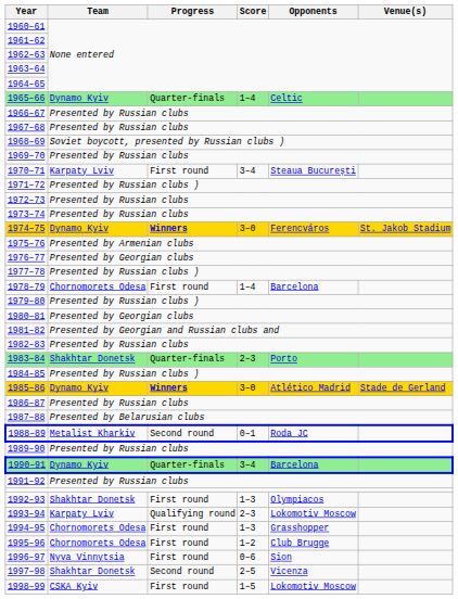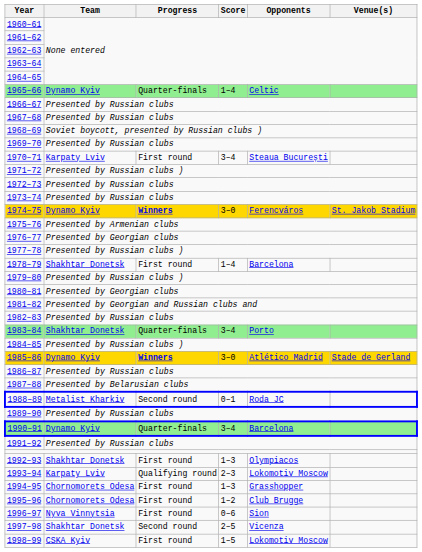1978–79 | Team: Chornomorets Odesa -> Shakhtar Donetsk
1983–84 | Score: 2–3 -> 3–4
